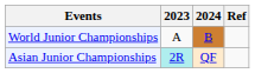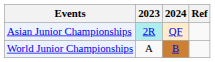rows swapped: Asian Junior Championships <-> World Junior Championships
